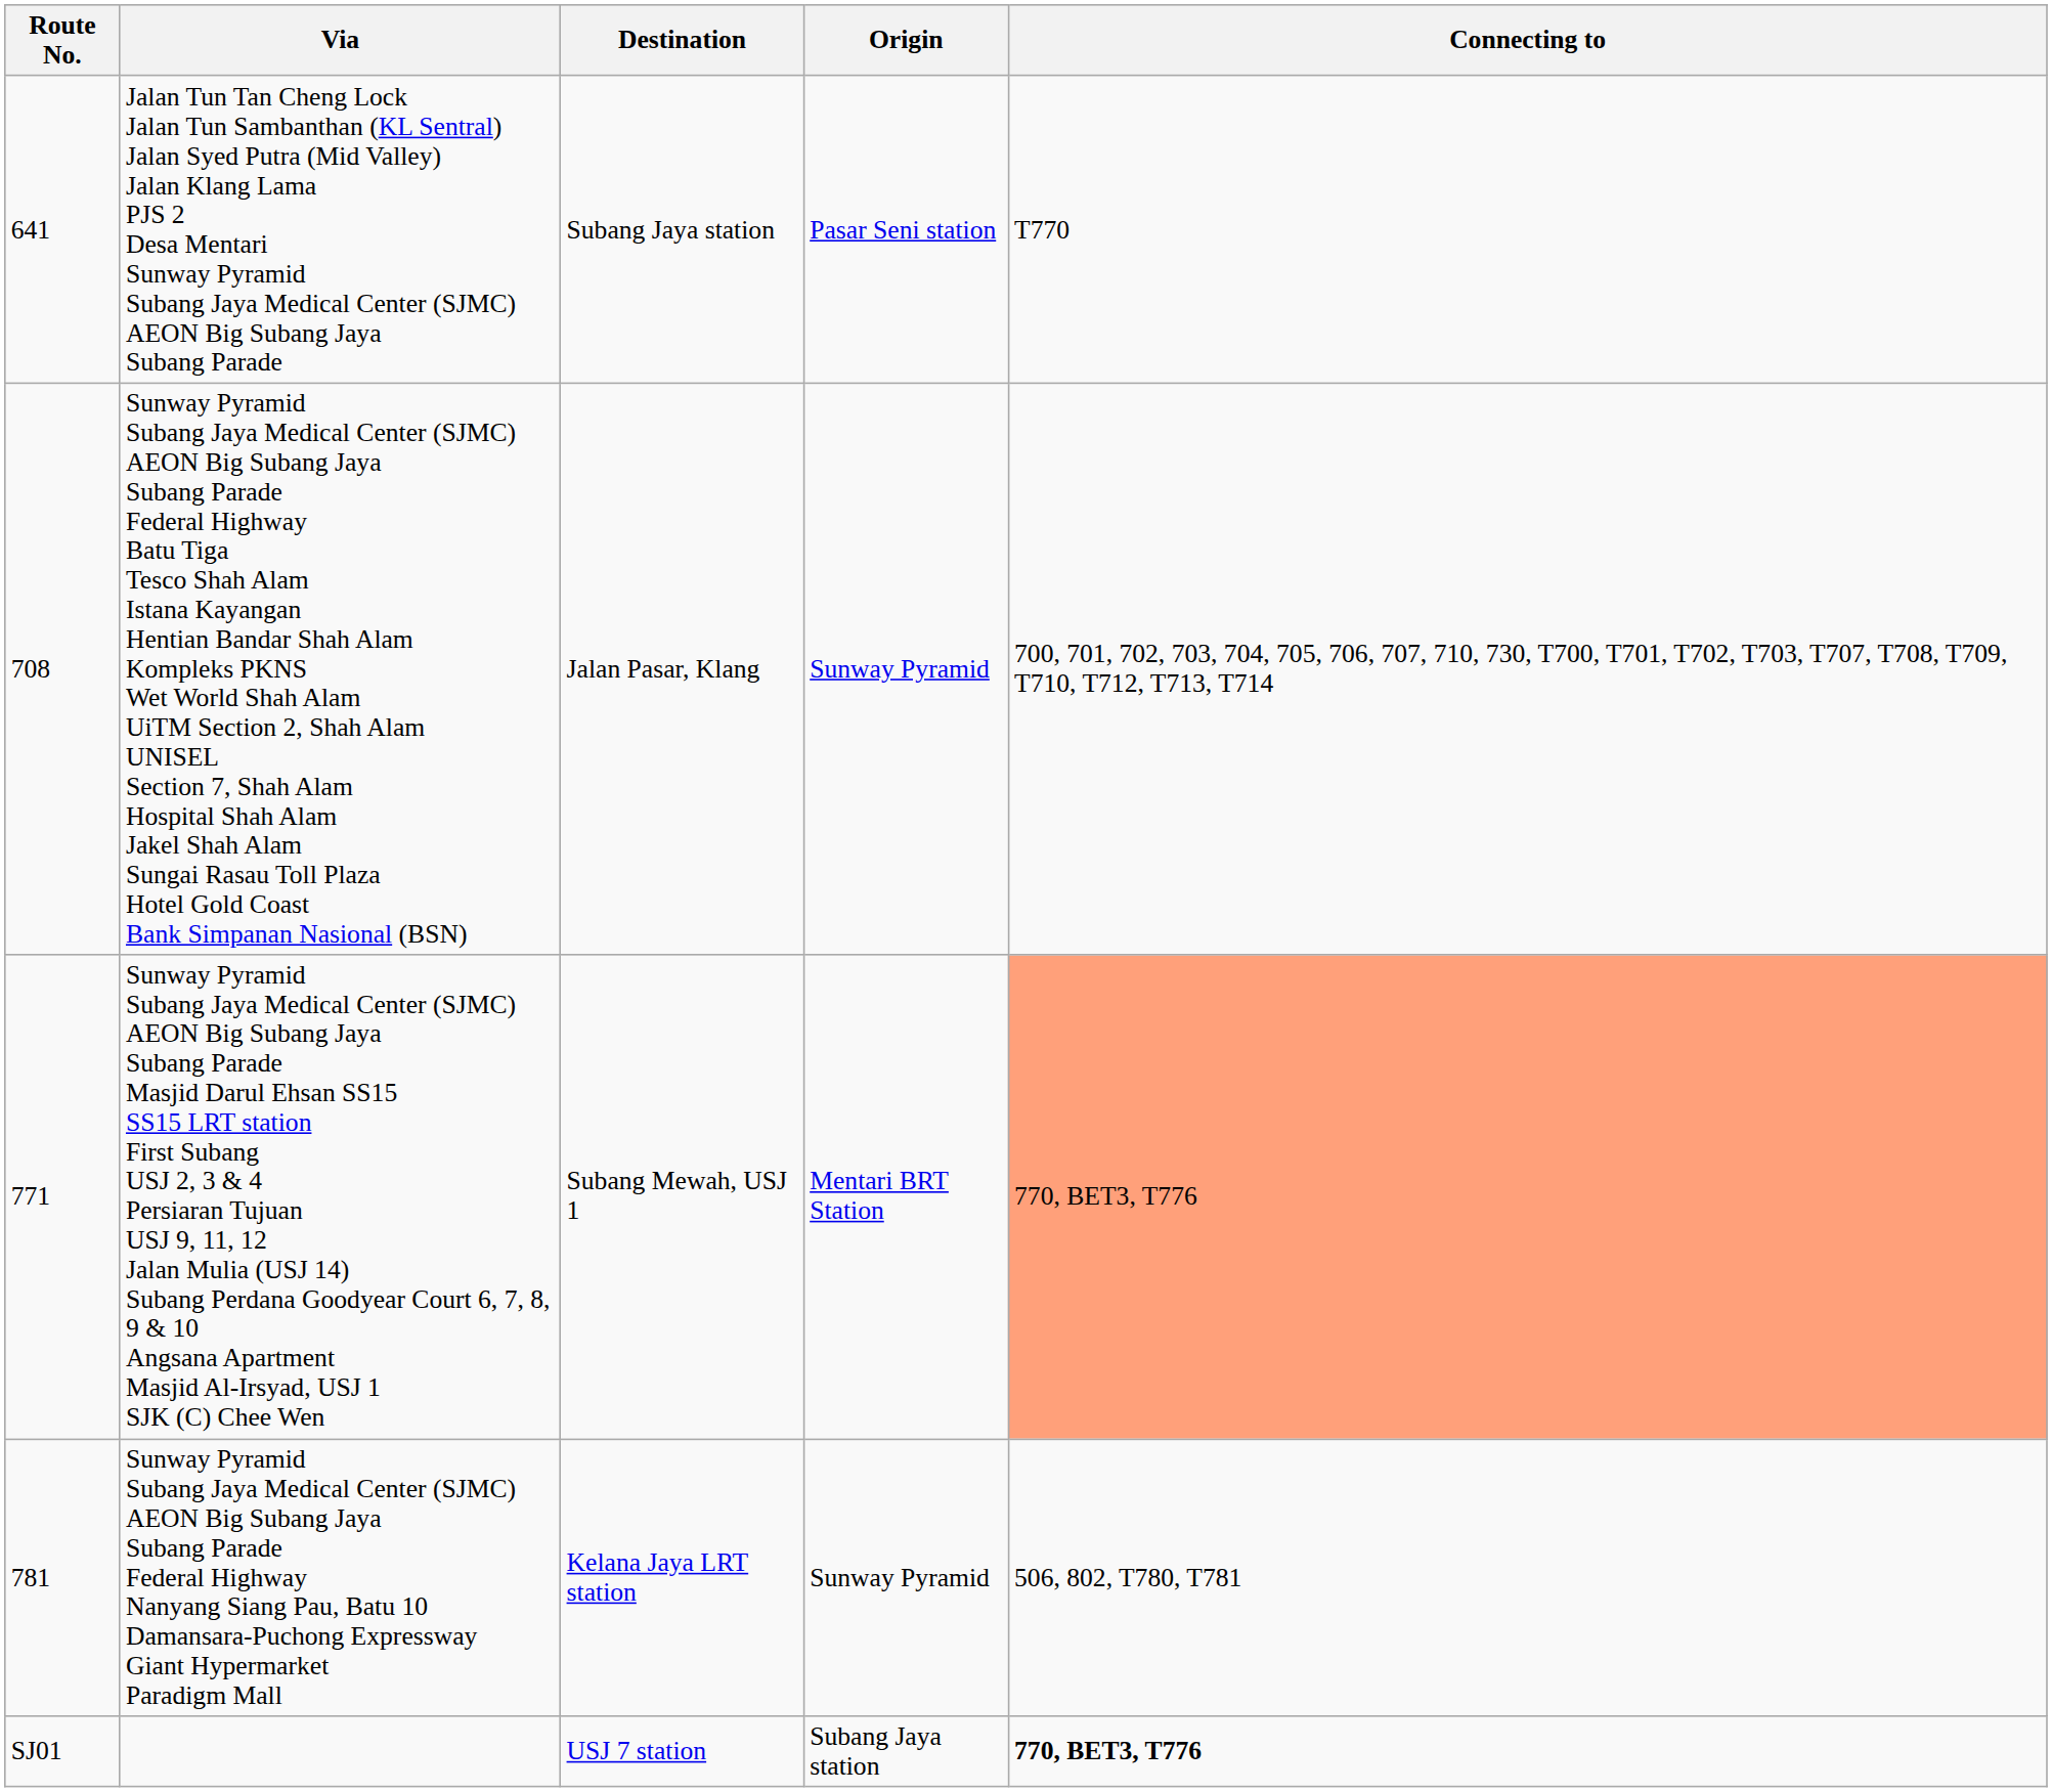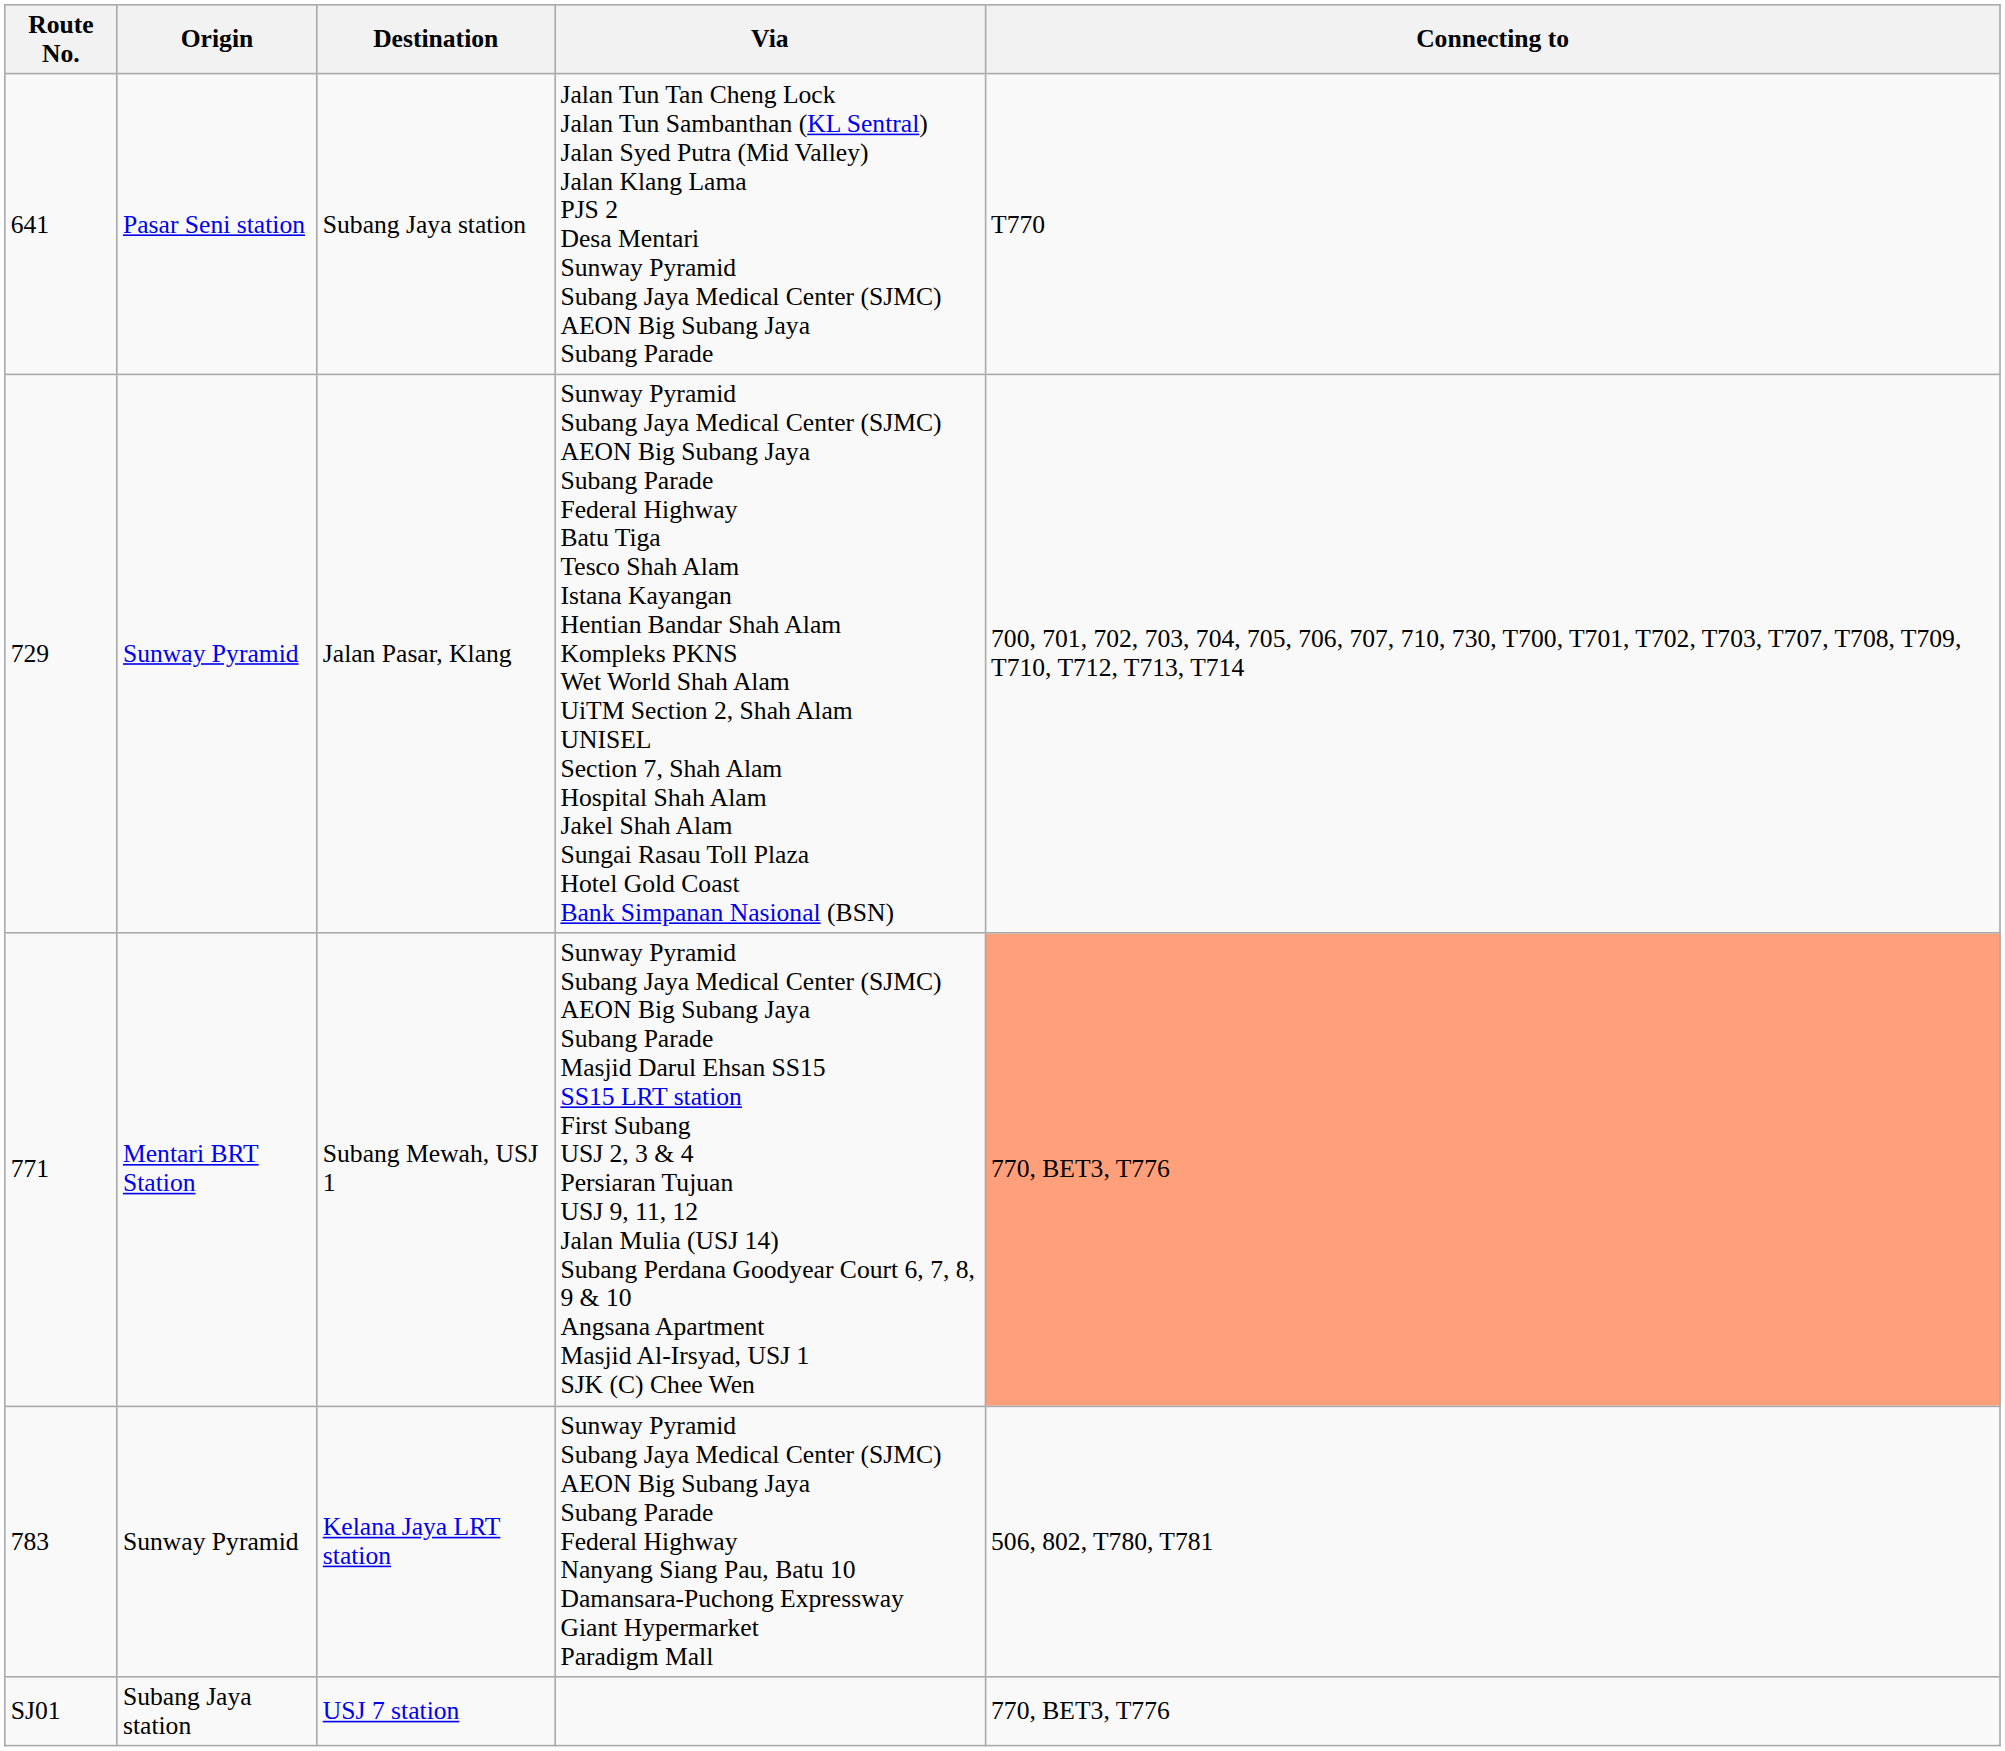columns swapped: Origin <-> Via
Jalan Pasar, Klang | Route No.: 708 -> 729
Kelana Jaya LRT station | Route No.: 781 -> 783
USJ 7 station | Connecting to: bold -> normal
